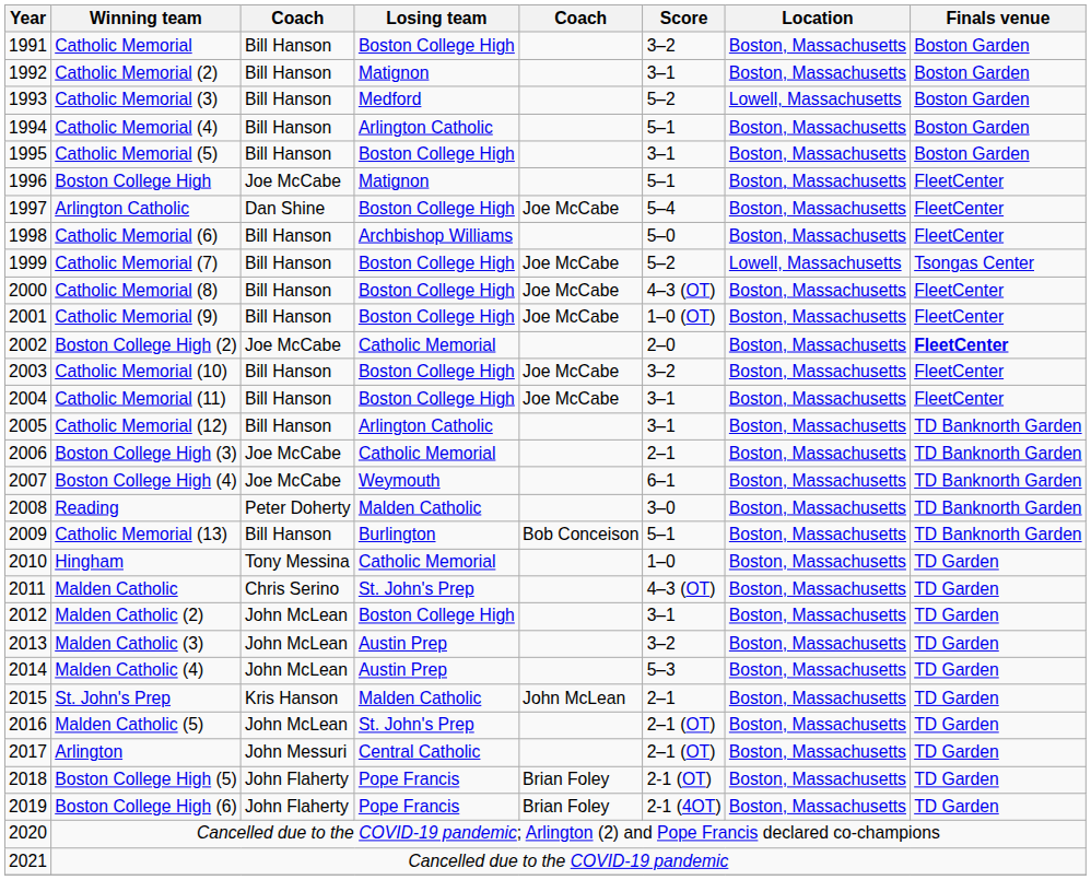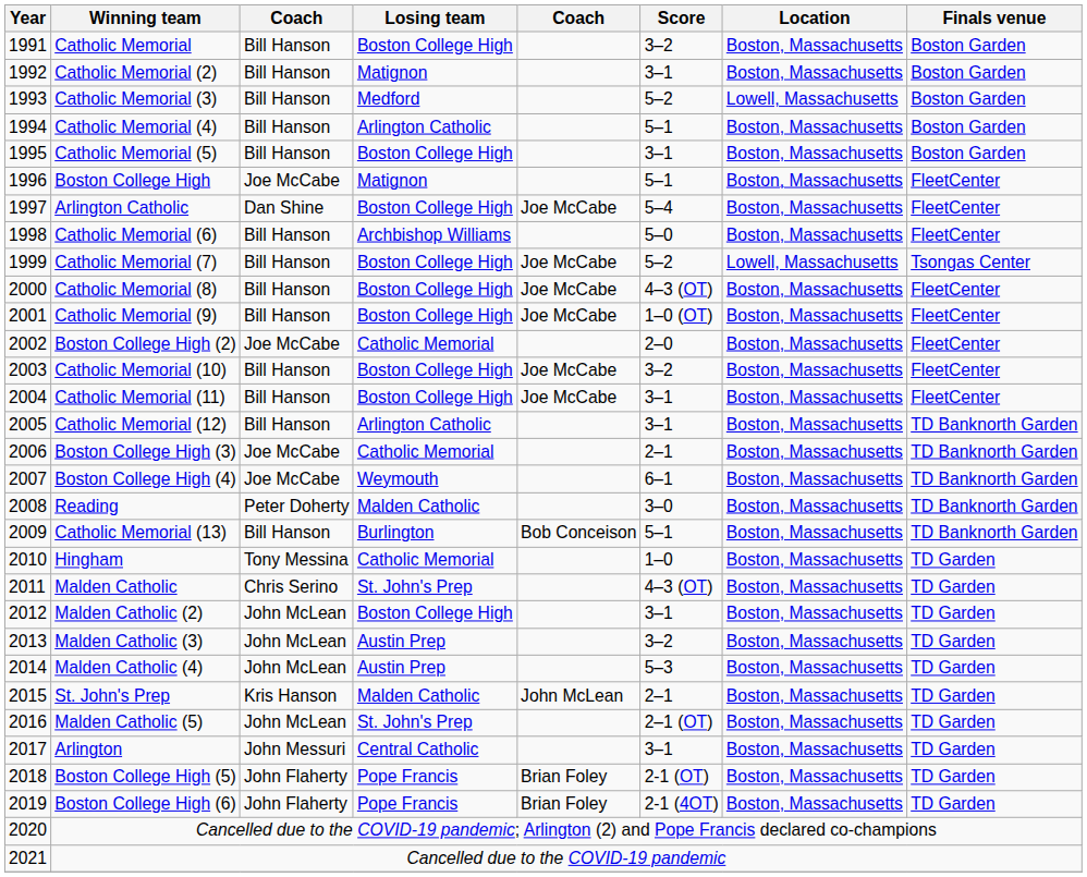Boston College High (2) | Finals venue: bold -> normal
Arlington | Score: 2–1 (OT) -> 3–1
